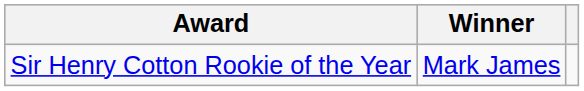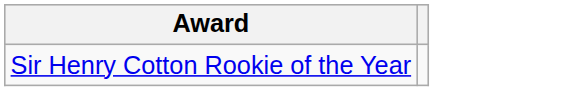- column: Winner | Mark James
